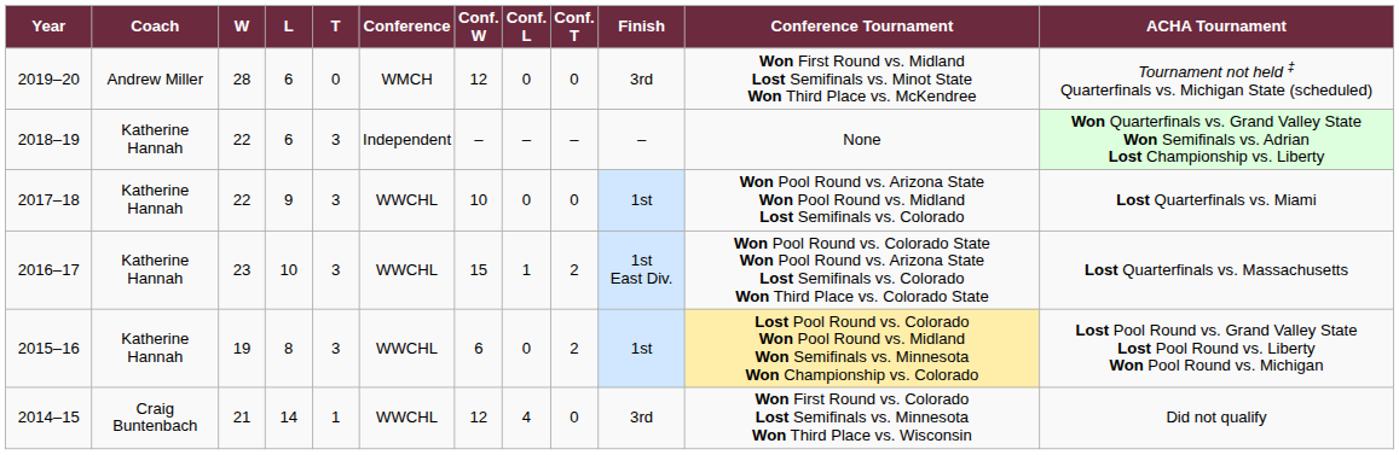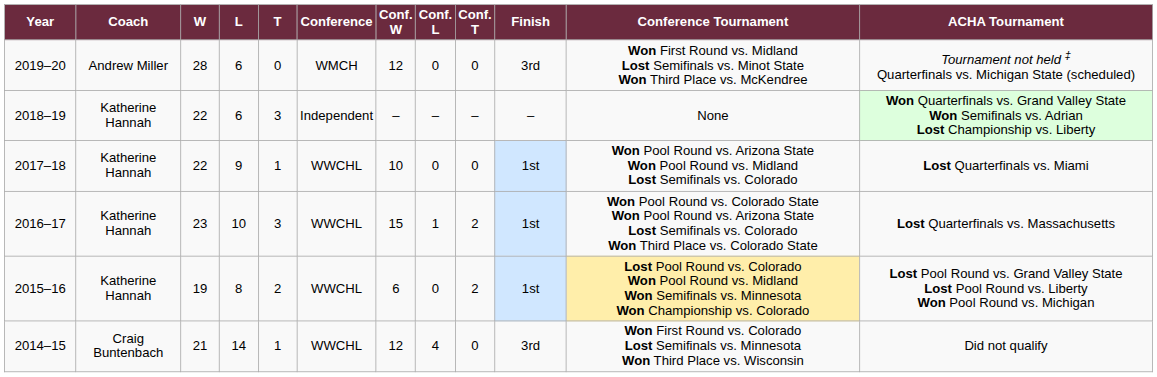2017–18 | T: 3 -> 1
2016–17 | Finish: 1st East Div. -> 1st
2015–16 | T: 3 -> 2
